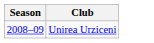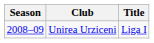+ column: Title | Liga I
